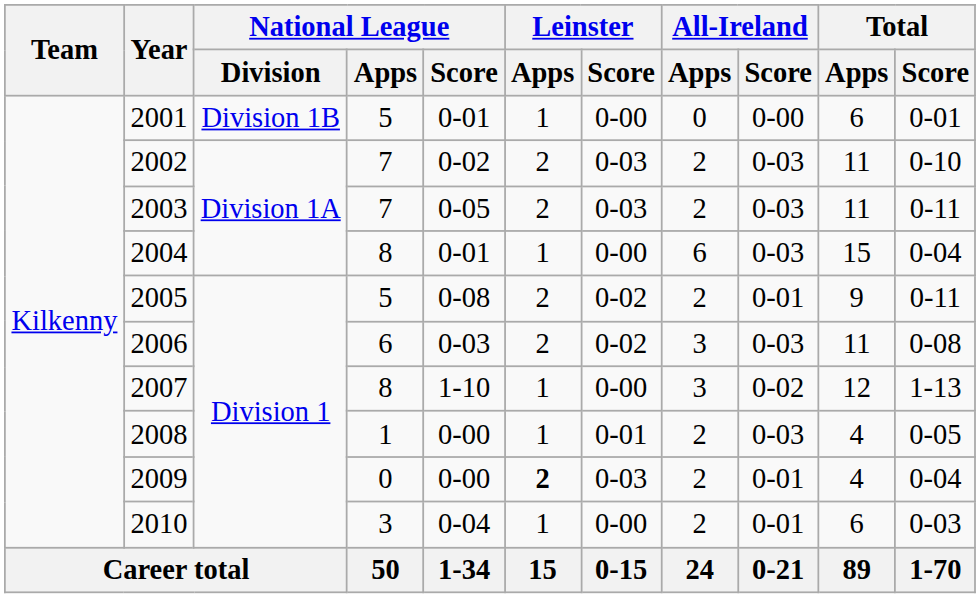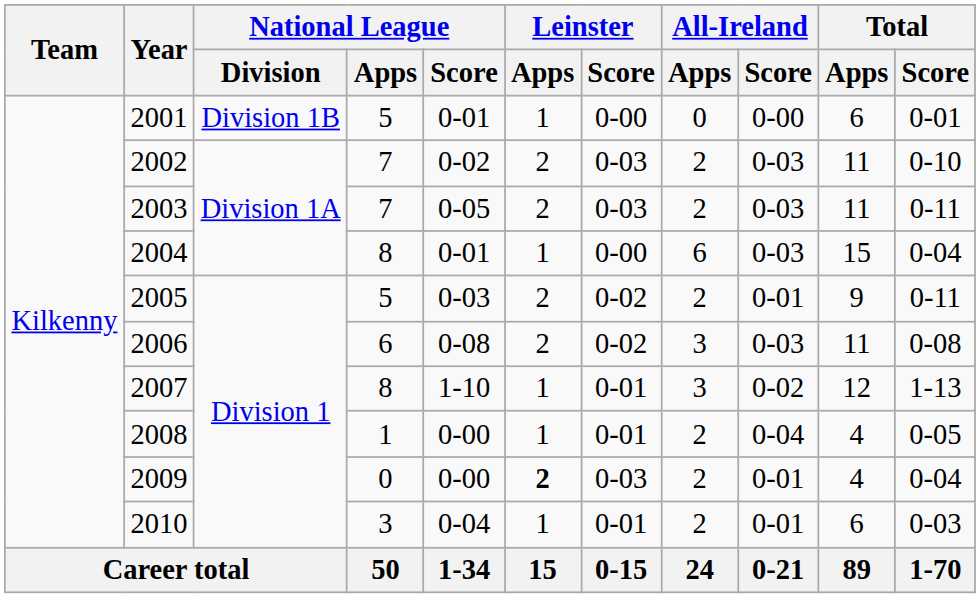2005 | National League / Score: 0-08 -> 0-03
2006 | National League / Score: 0-03 -> 0-08
2007 | Leinster / Score: 0-00 -> 0-01
2008 | All-Ireland / Score: 0-03 -> 0-04
2010 | Leinster / Score: 0-00 -> 0-01
